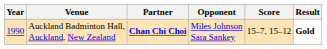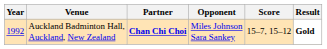Auckland Badminton Hall, Auckland, New Zealand | Year: 1990 -> 1992
